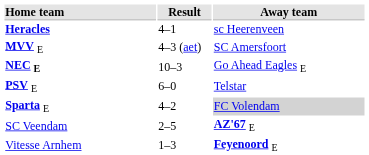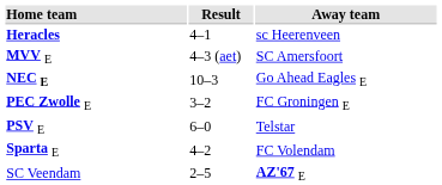+ row: PEC Zwolle E | 3–2 | FC Groningen E
Sparta E | Away team: lightgrey background -> no background
- row: Vitesse Arnhem | 1–3 | Feyenoord E
